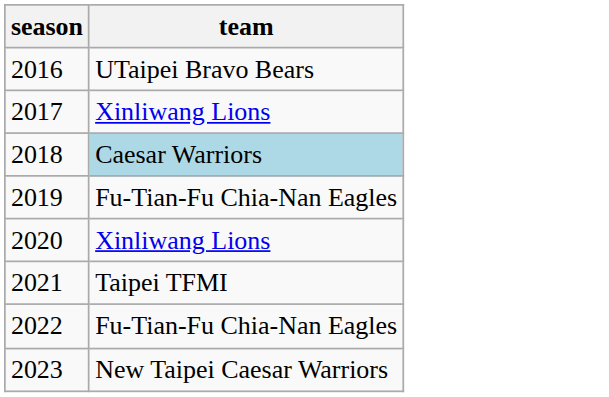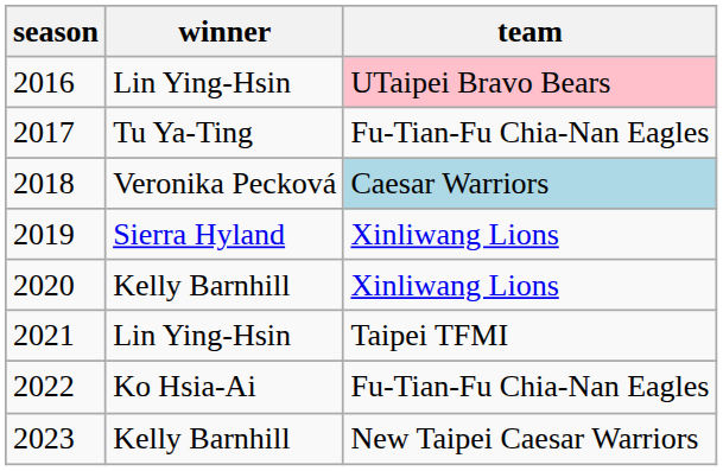+ column: winner | Lin Ying-Hsin | Tu Ya-Ting | Veronika Pecková | Sierra Hyland | Kelly Barnhill | Lin Ying-Hsin | Ko Hsia-Ai | Kelly Barnhill
2016 | team: no background -> pink background
2017 | team: Xinliwang Lions -> Fu-Tian-Fu Chia-Nan Eagles
2019 | team: Fu-Tian-Fu Chia-Nan Eagles -> Xinliwang Lions
